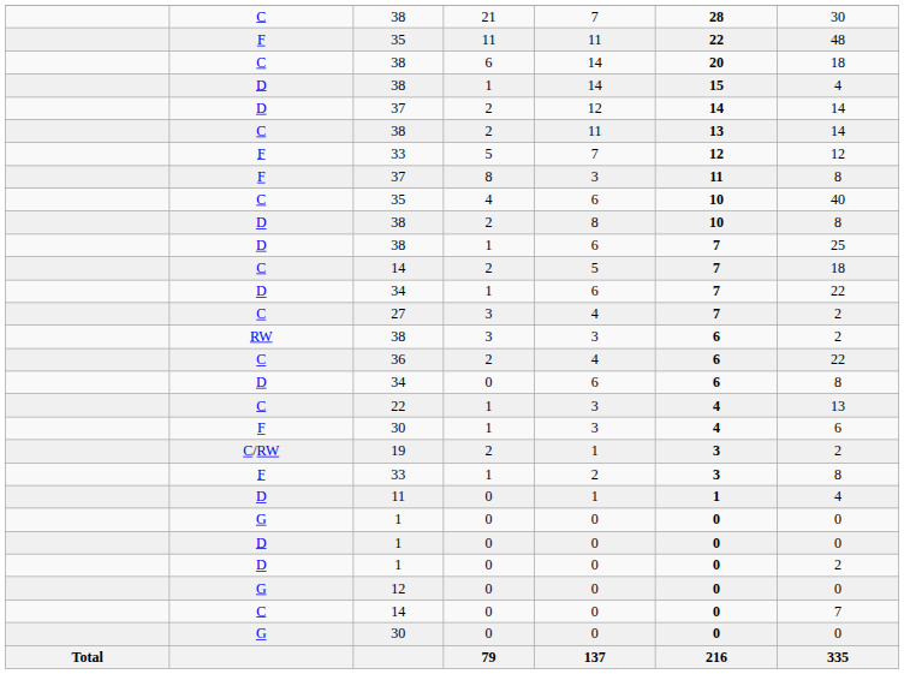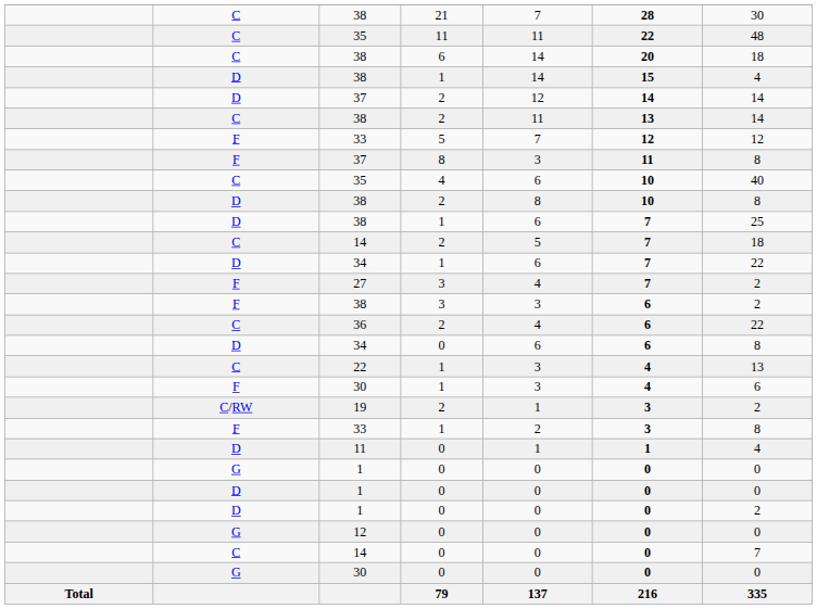35 / 11 | column 2: F -> C
27 | column 2: C -> F
38 / 3 | column 2: RW -> F
